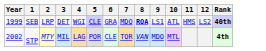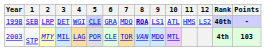+ column: Points | - | 103
SEB | Year: 1999 -> 1998
SEB | 7: lavender background -> no background
STP | Year: 2002 -> 2003
